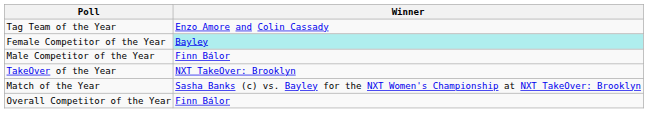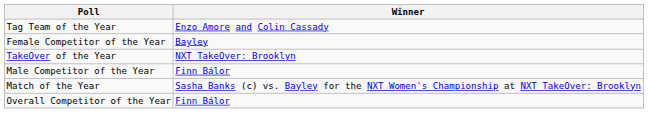Female Competitor of the Year | Winner: paleturquoise background -> no background
rows swapped: Male Competitor of the Year <-> TakeOver of the Year
